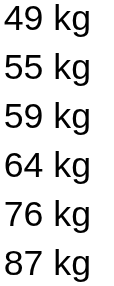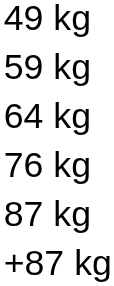- row: 55 kg
+ row: +87 kg
